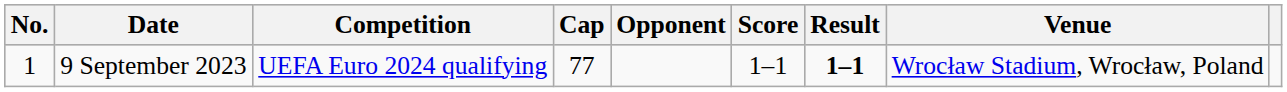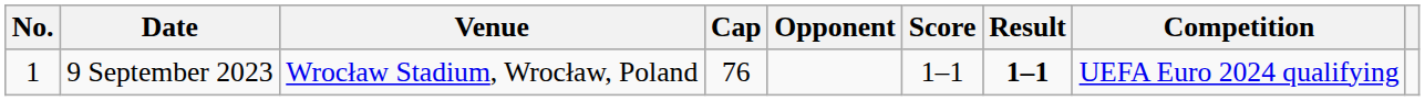columns swapped: Venue <-> Competition
9 September 2023 | Cap: 77 -> 76
